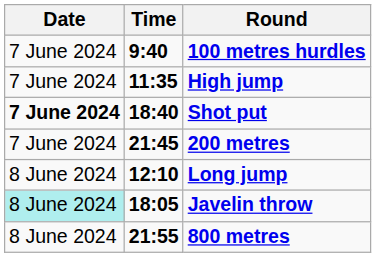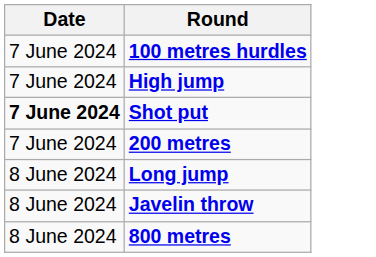- column: Time | 9:40 | 11:35 | 18:40 | 21:45 | 12:10 | 18:05 | 21:55
Javelin throw | Date: paleturquoise background -> no background
